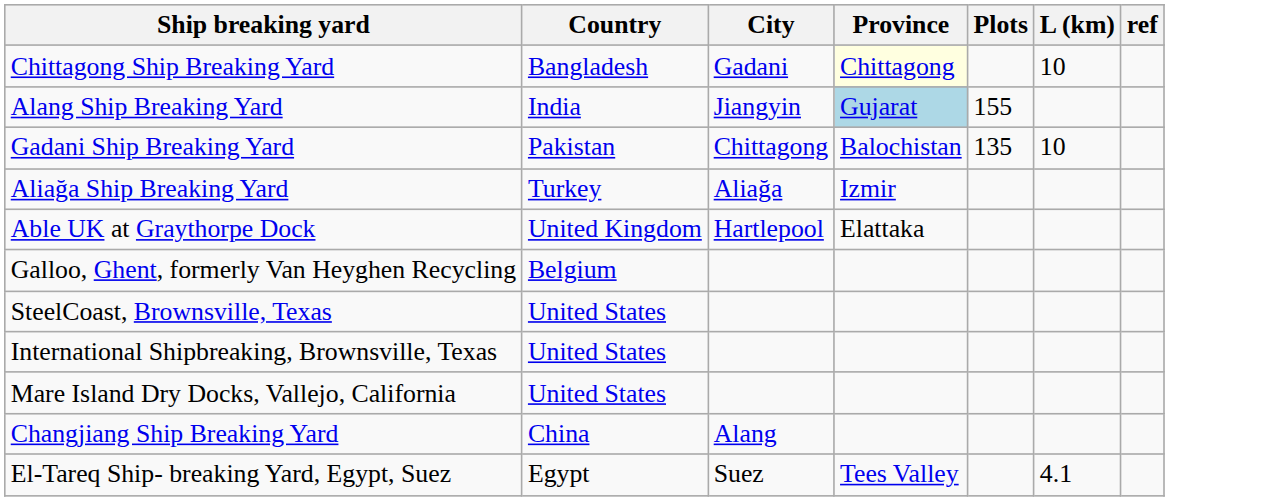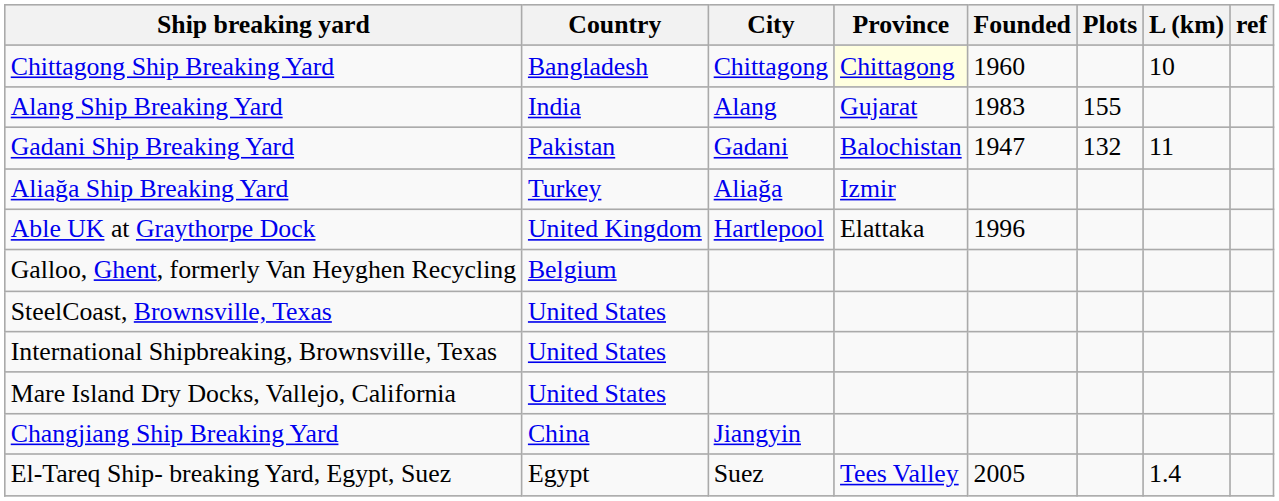+ column: Founded | 1960 | 1983 | 1947 | 1996 | 2005
Chittagong Ship Breaking Yard | City: Gadani -> Chittagong
Alang Ship Breaking Yard | City: Jiangyin -> Alang
Alang Ship Breaking Yard | Province: lightblue background -> no background
Gadani Ship Breaking Yard | City: Chittagong -> Gadani
Gadani Ship Breaking Yard | Plots: 135 -> 132
Gadani Ship Breaking Yard | L (km): 10 -> 11
Changjiang Ship Breaking Yard | City: Alang -> Jiangyin
El-Tareq Ship- breaking Yard, Egypt, Suez | L (km): 4.1 -> 1.4
